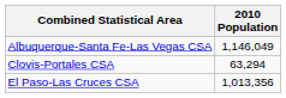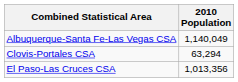Albuquerque-Santa Fe-Las Vegas CSA | 2010 Population: 1,146,049 -> 1,140,049
